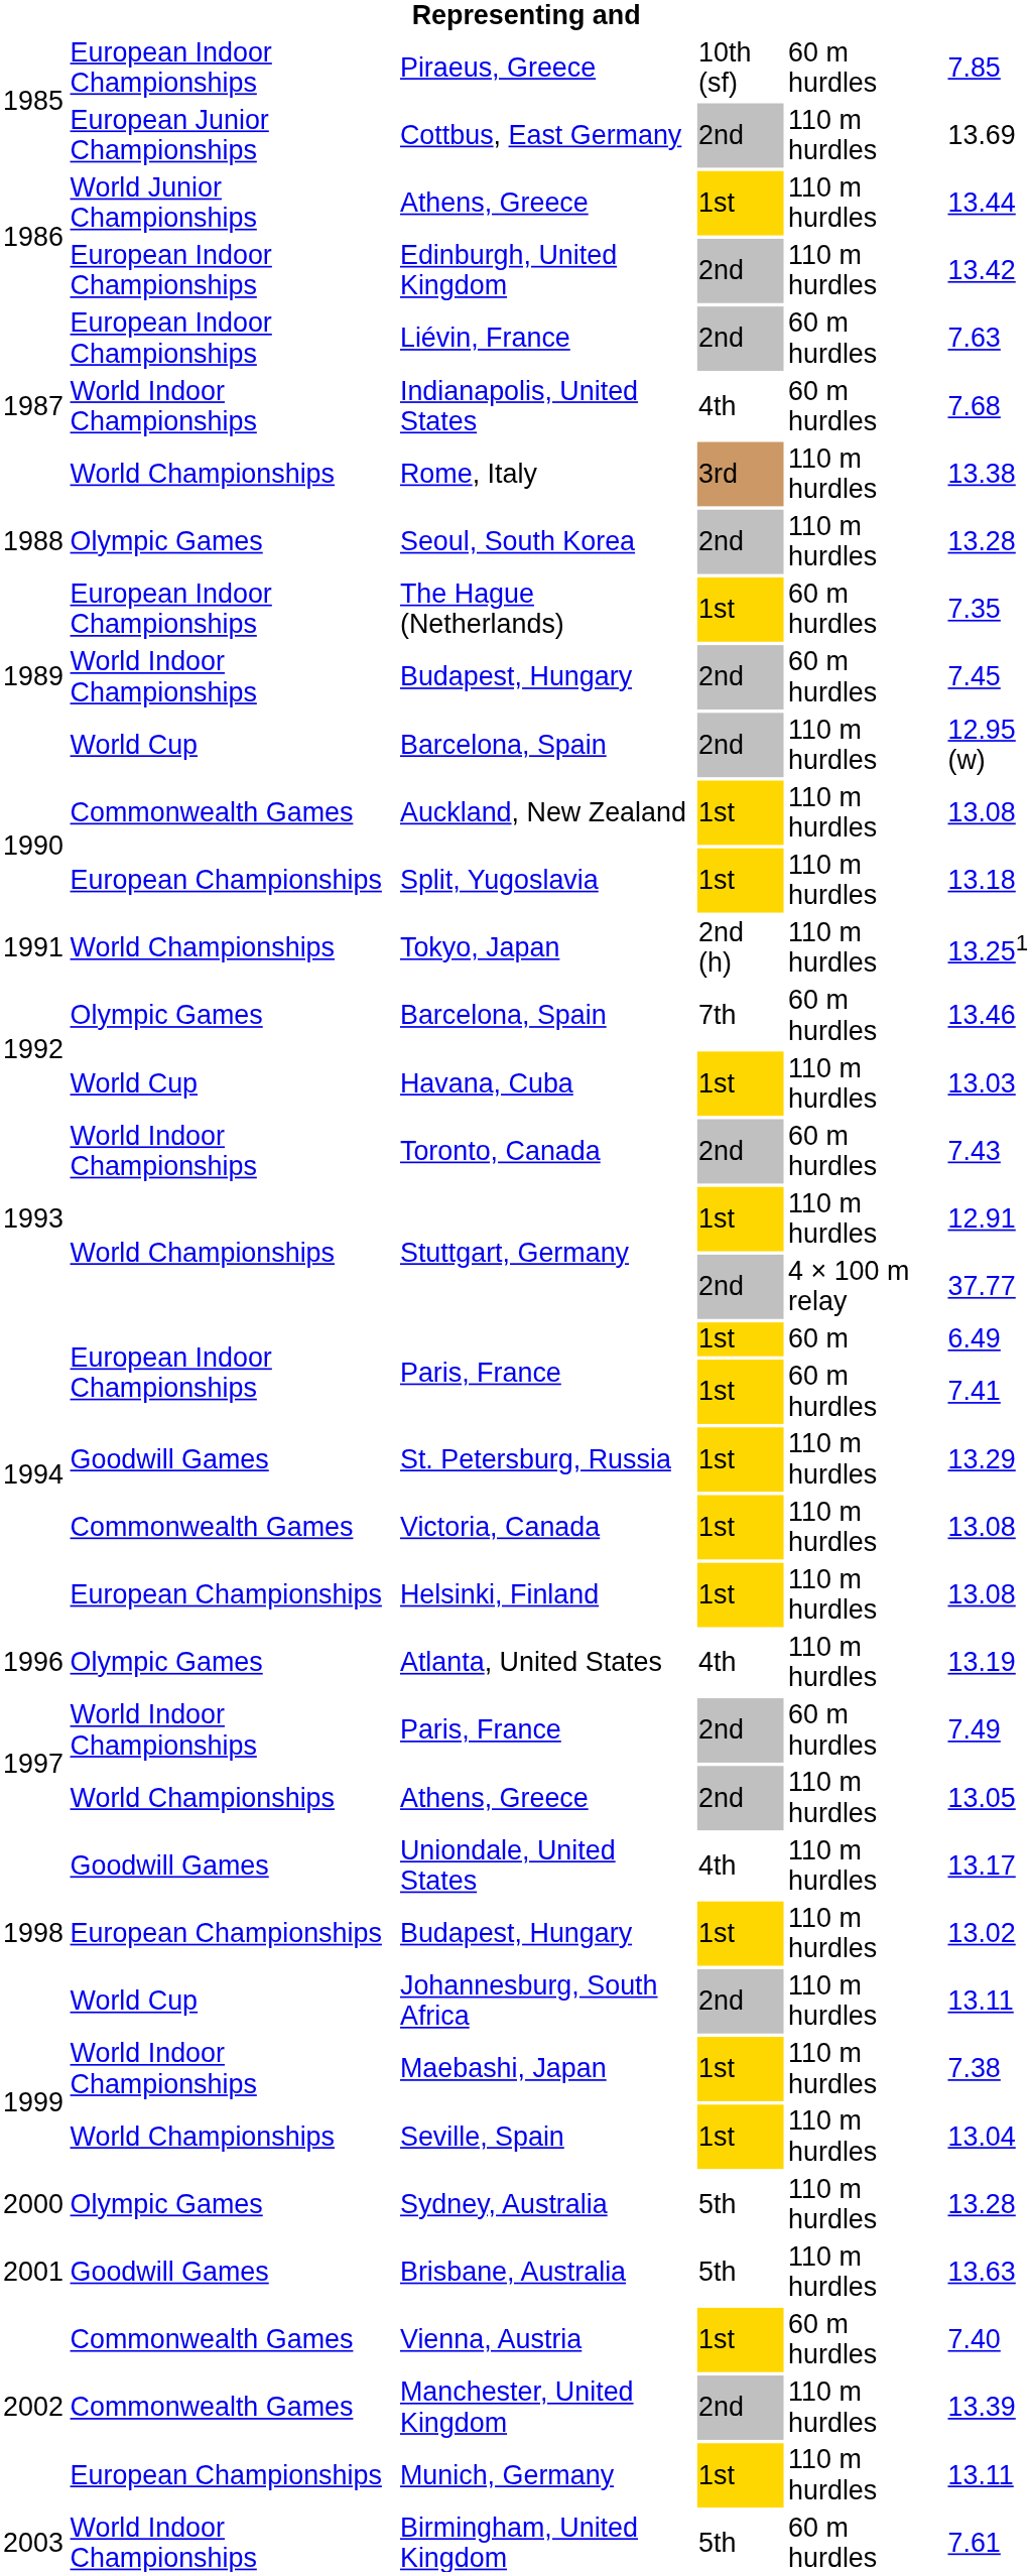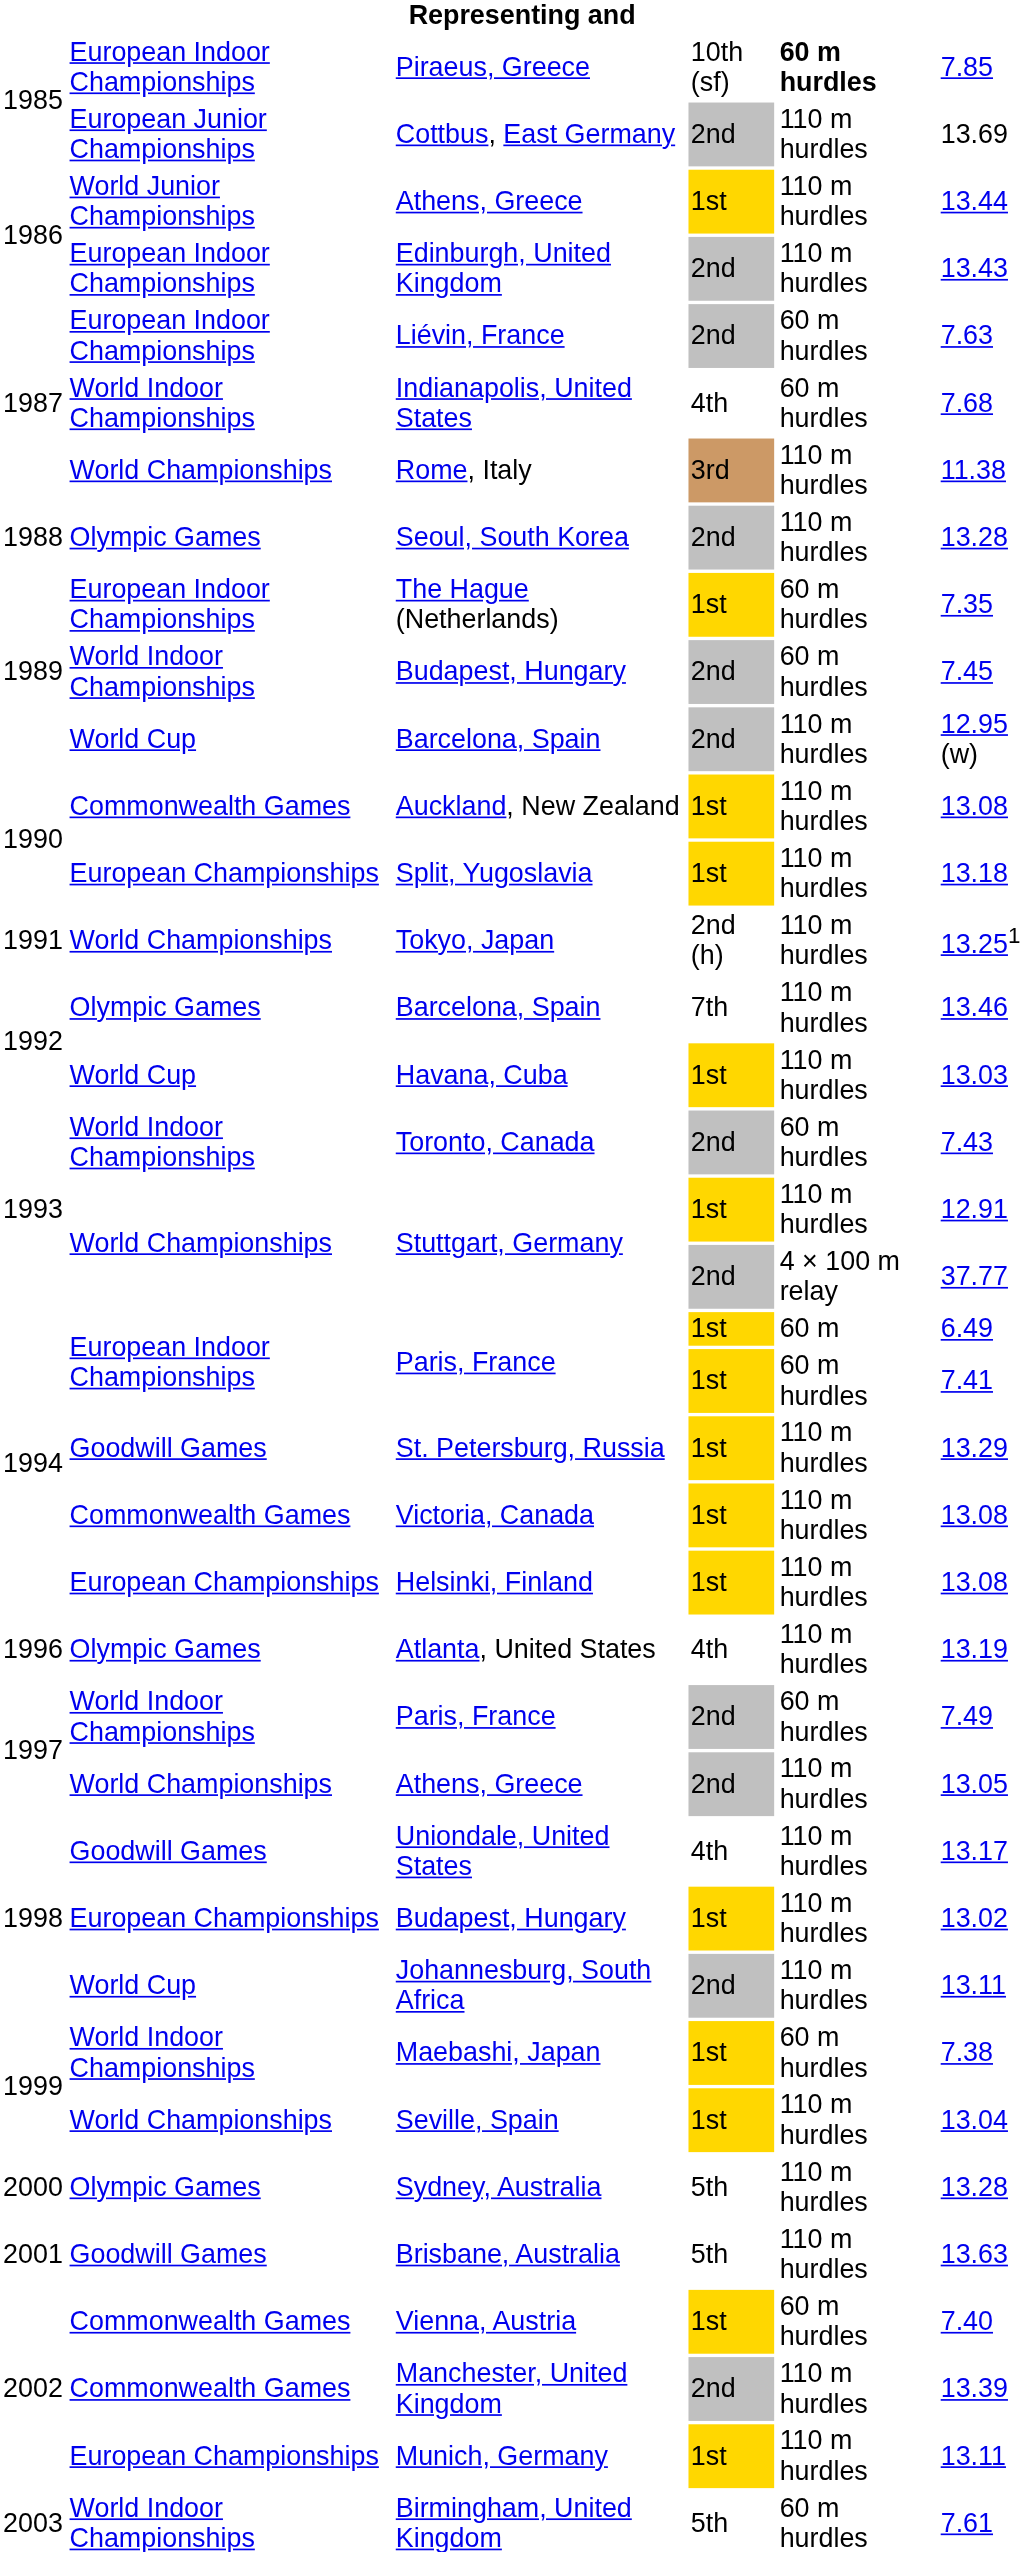Piraeus, Greece | column 5: normal -> bold
Edinburgh, United Kingdom | column 6: 13.42 -> 13.43
Rome, Italy | column 6: 13.38 -> 11.38
Barcelona, Spain / 7th | column 5: 60 m hurdles -> 110 m hurdles
Maebashi, Japan | column 5: 110 m hurdles -> 60 m hurdles
